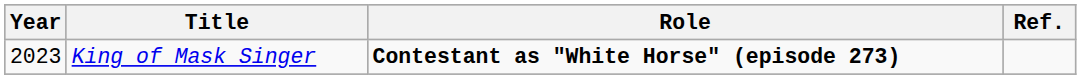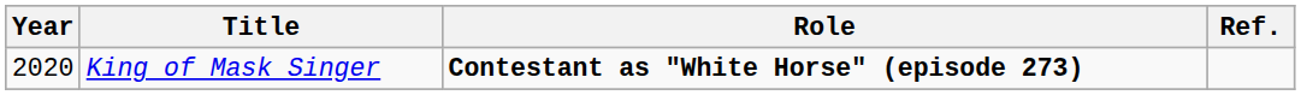King of Mask Singer | Year: 2023 -> 2020
